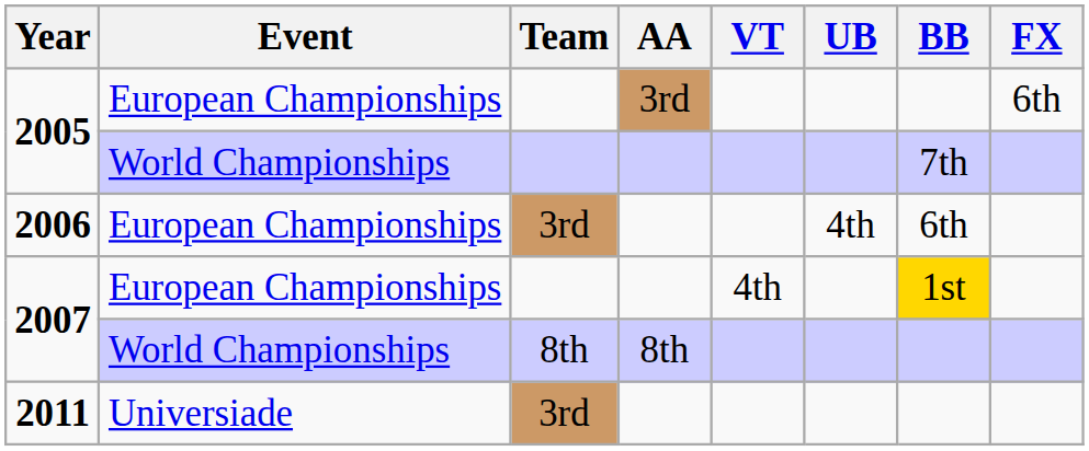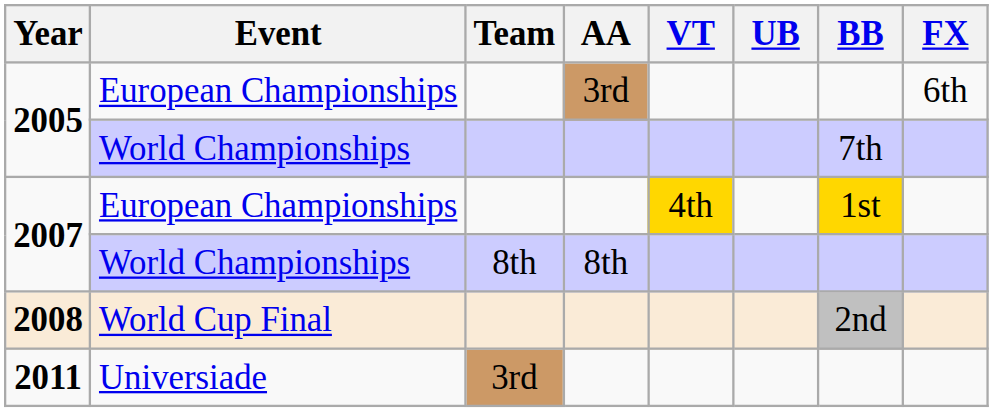- row: 2006 | European Championships | 3rd | 4th | 6th
2007 / European Championships | VT: no background -> gold background
+ row: 2008 | World Cup Final | 2nd
